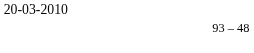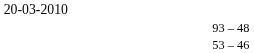+ row: 53 – 46
